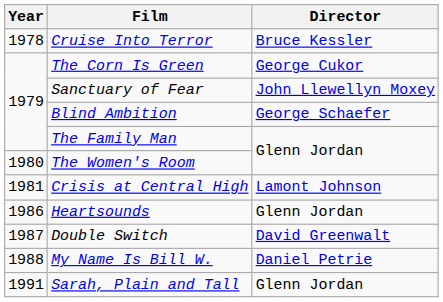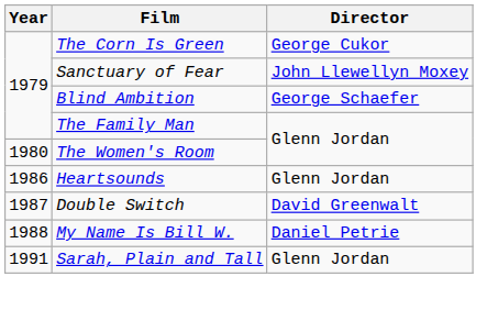- row: 1978 | Cruise Into Terror | Bruce Kessler
- row: 1981 | Crisis at Central High | Lamont Johnson
